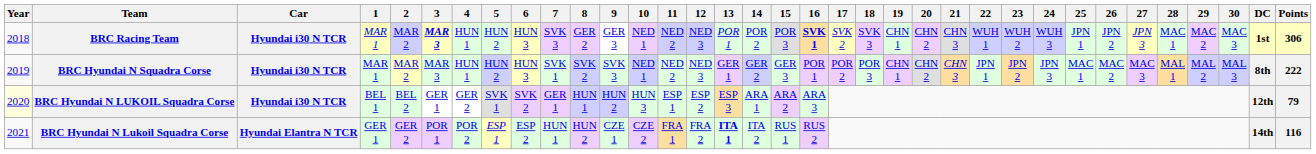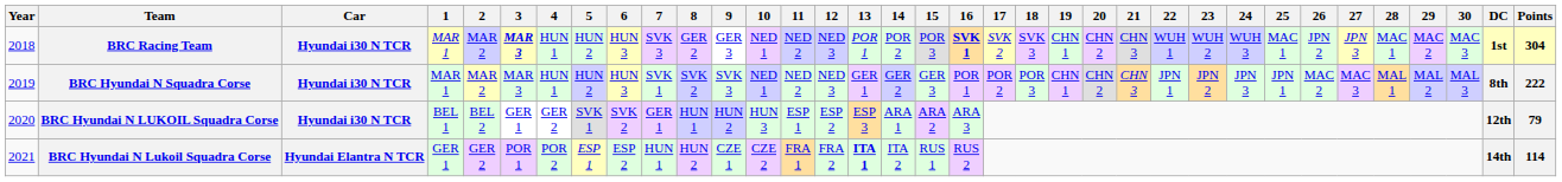BRC Racing Team | 25: JPN 1 -> MAC 1
BRC Racing Team | Points: 306 -> 304
BRC Hyundai N Squadra Corse | 25: MAC 1 -> JPN 1
BRC Hyundai N LUKOIL Squadra Corse | Year: lightyellow background -> no background
BRC Hyundai N Lukoil Squadra Corse | Points: 116 -> 114
